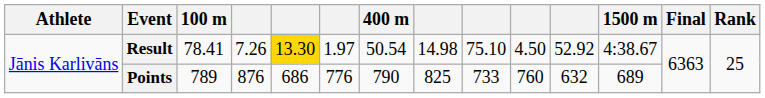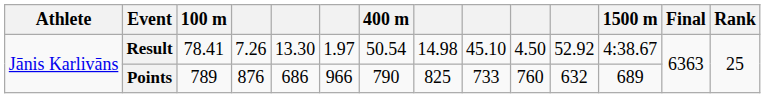Result | column 5: gold background -> no background
Result | column 9: 75.10 -> 45.10
Points | column 6: 776 -> 966
